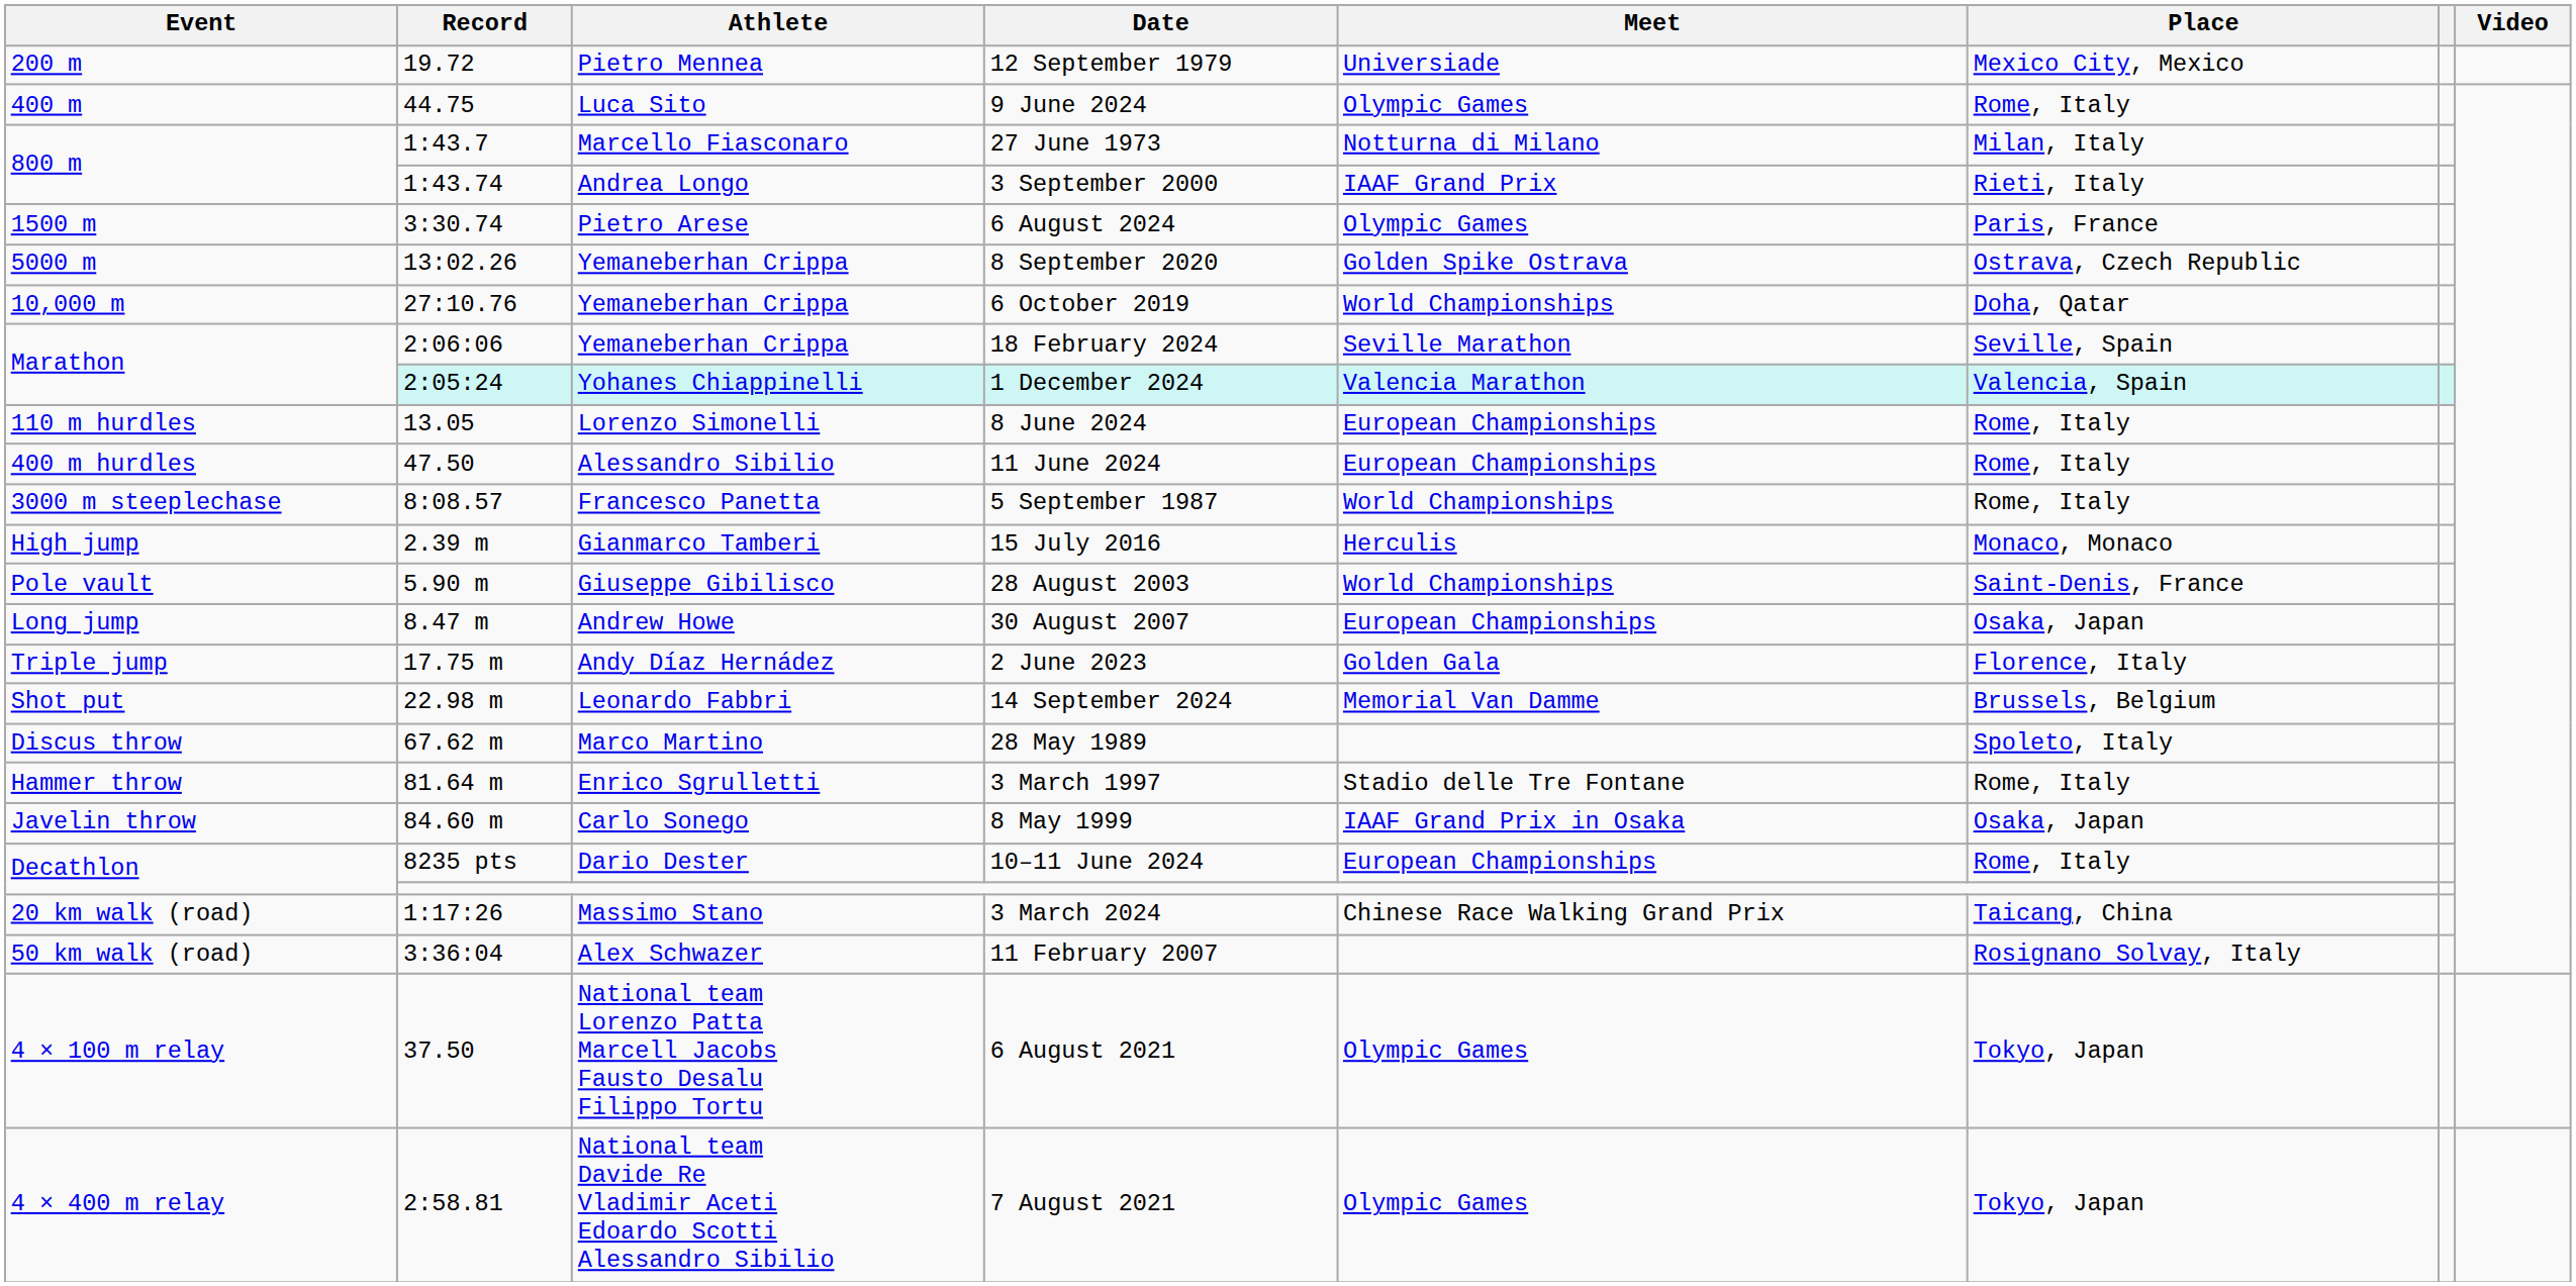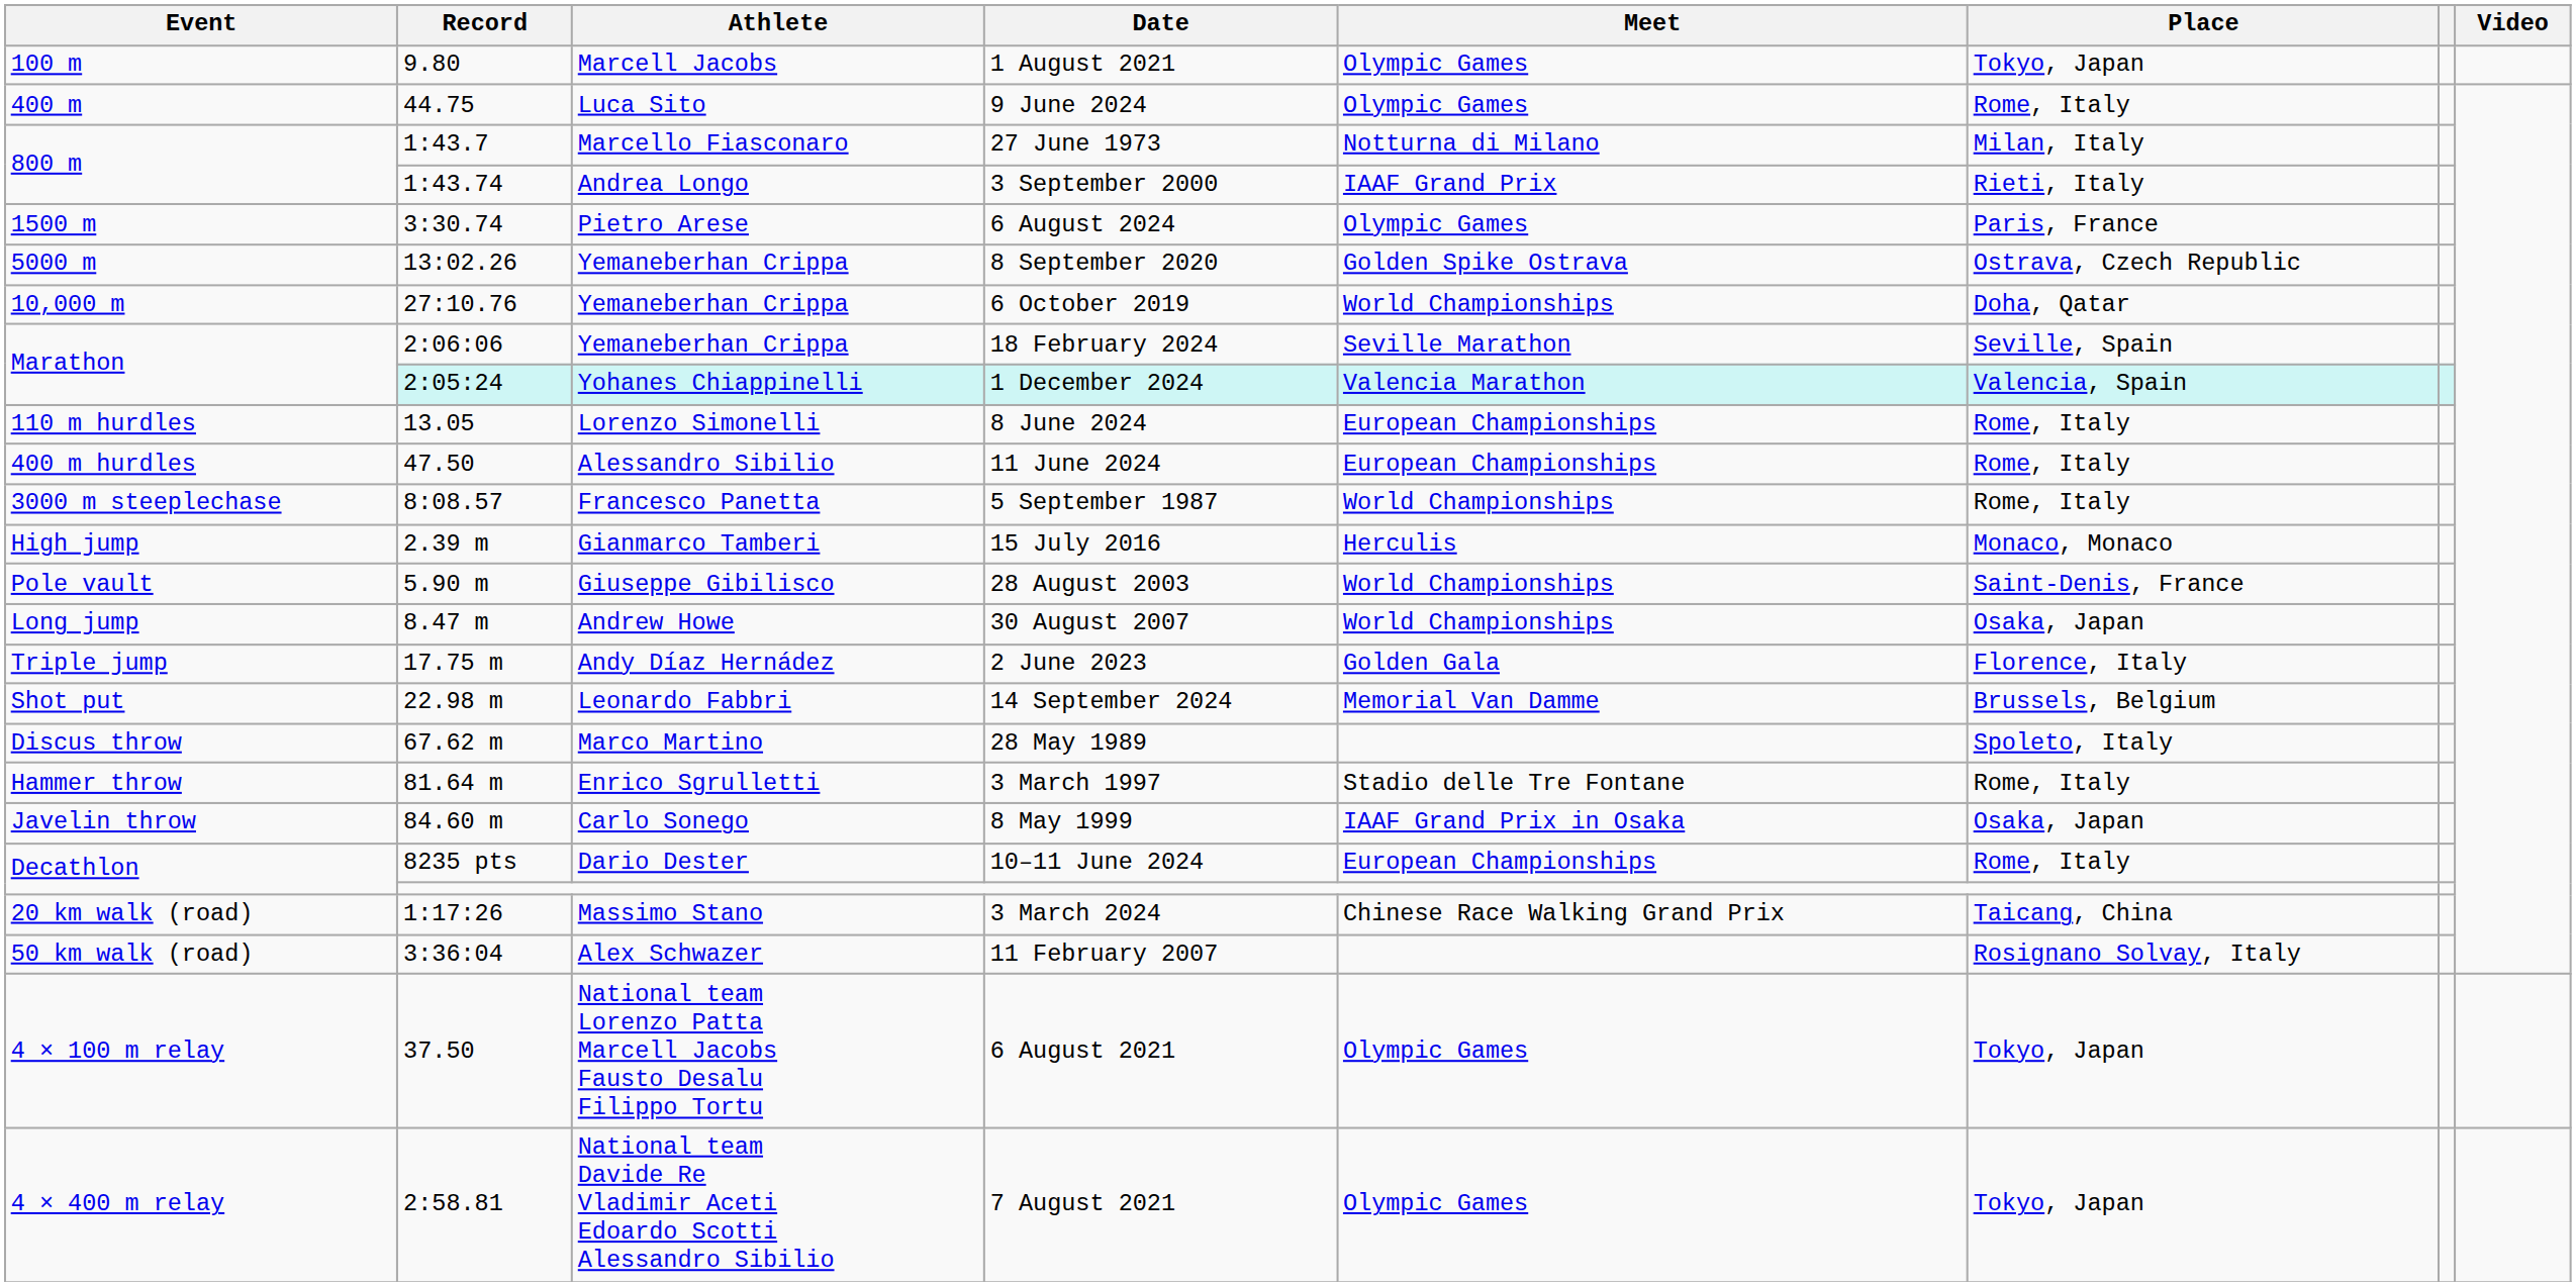+ row: 100 m | 9.80 | Marcell Jacobs | 1 August 2021 | Olympic Games | Tokyo, Japan
- row: 200 m | 19.72 | Pietro Mennea | 12 September 1979 | Universiade | Mexico City, Mexico
30 August 2007 | Meet: European Championships -> World Championships
